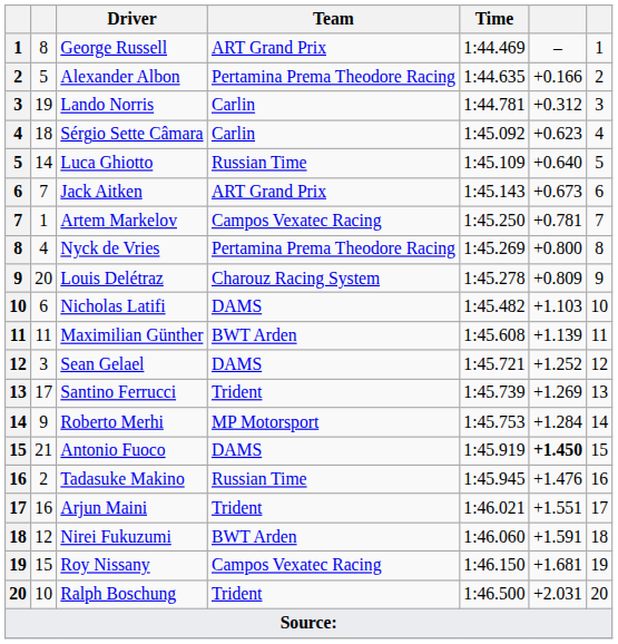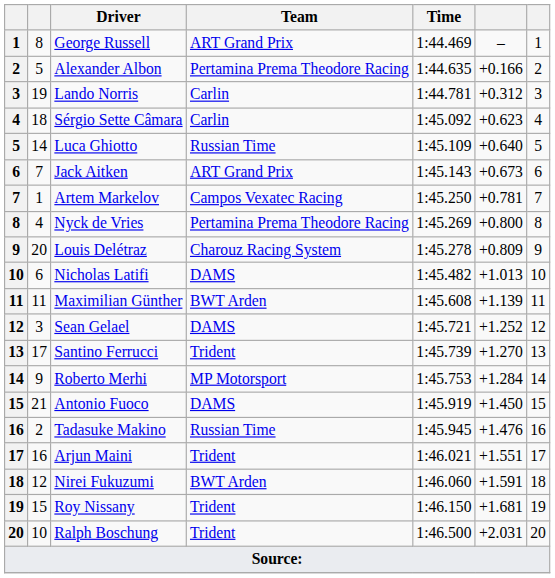Nicholas Latifi | column 6: +1.103 -> +1.013
Santino Ferrucci | column 6: +1.269 -> +1.270
Antonio Fuoco | column 6: bold -> normal
Roy Nissany | Team: Campos Vexatec Racing -> Trident
